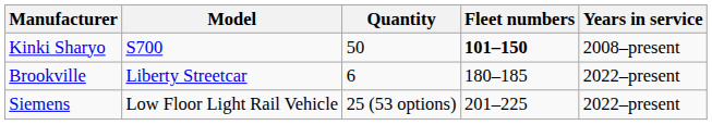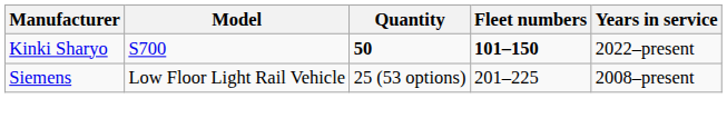Kinki Sharyo | Quantity: normal -> bold
Kinki Sharyo | Years in service: 2008–present -> 2022–present
- row: Brookville | Liberty Streetcar | 6 | 180–185 | 2022–present
Siemens | Years in service: 2022–present -> 2008–present
